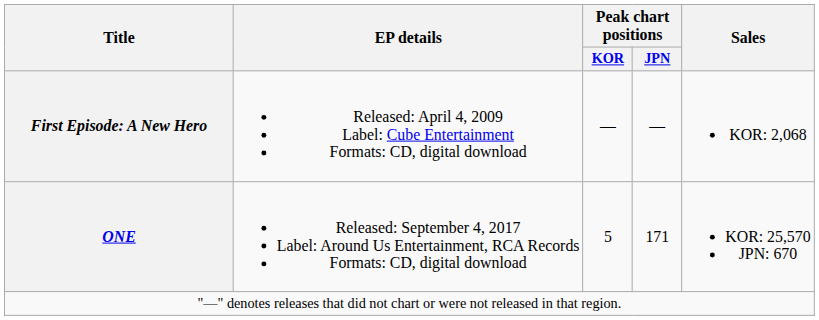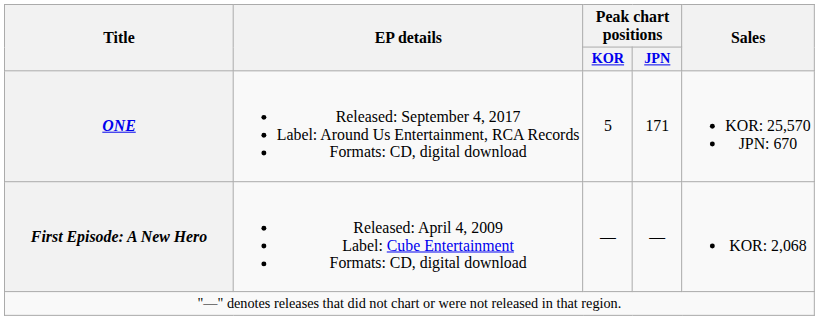rows swapped: First Episode: A New Hero <-> ONE
